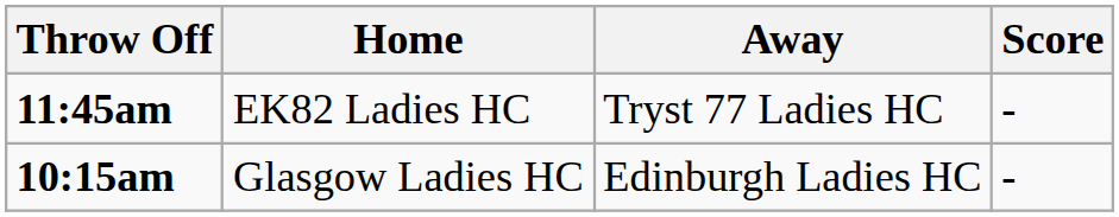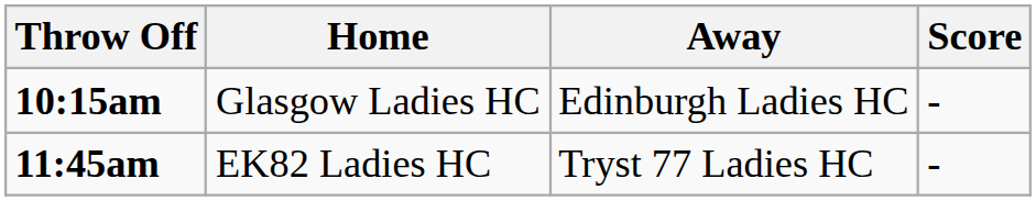rows swapped: 10:15am <-> 11:45am
